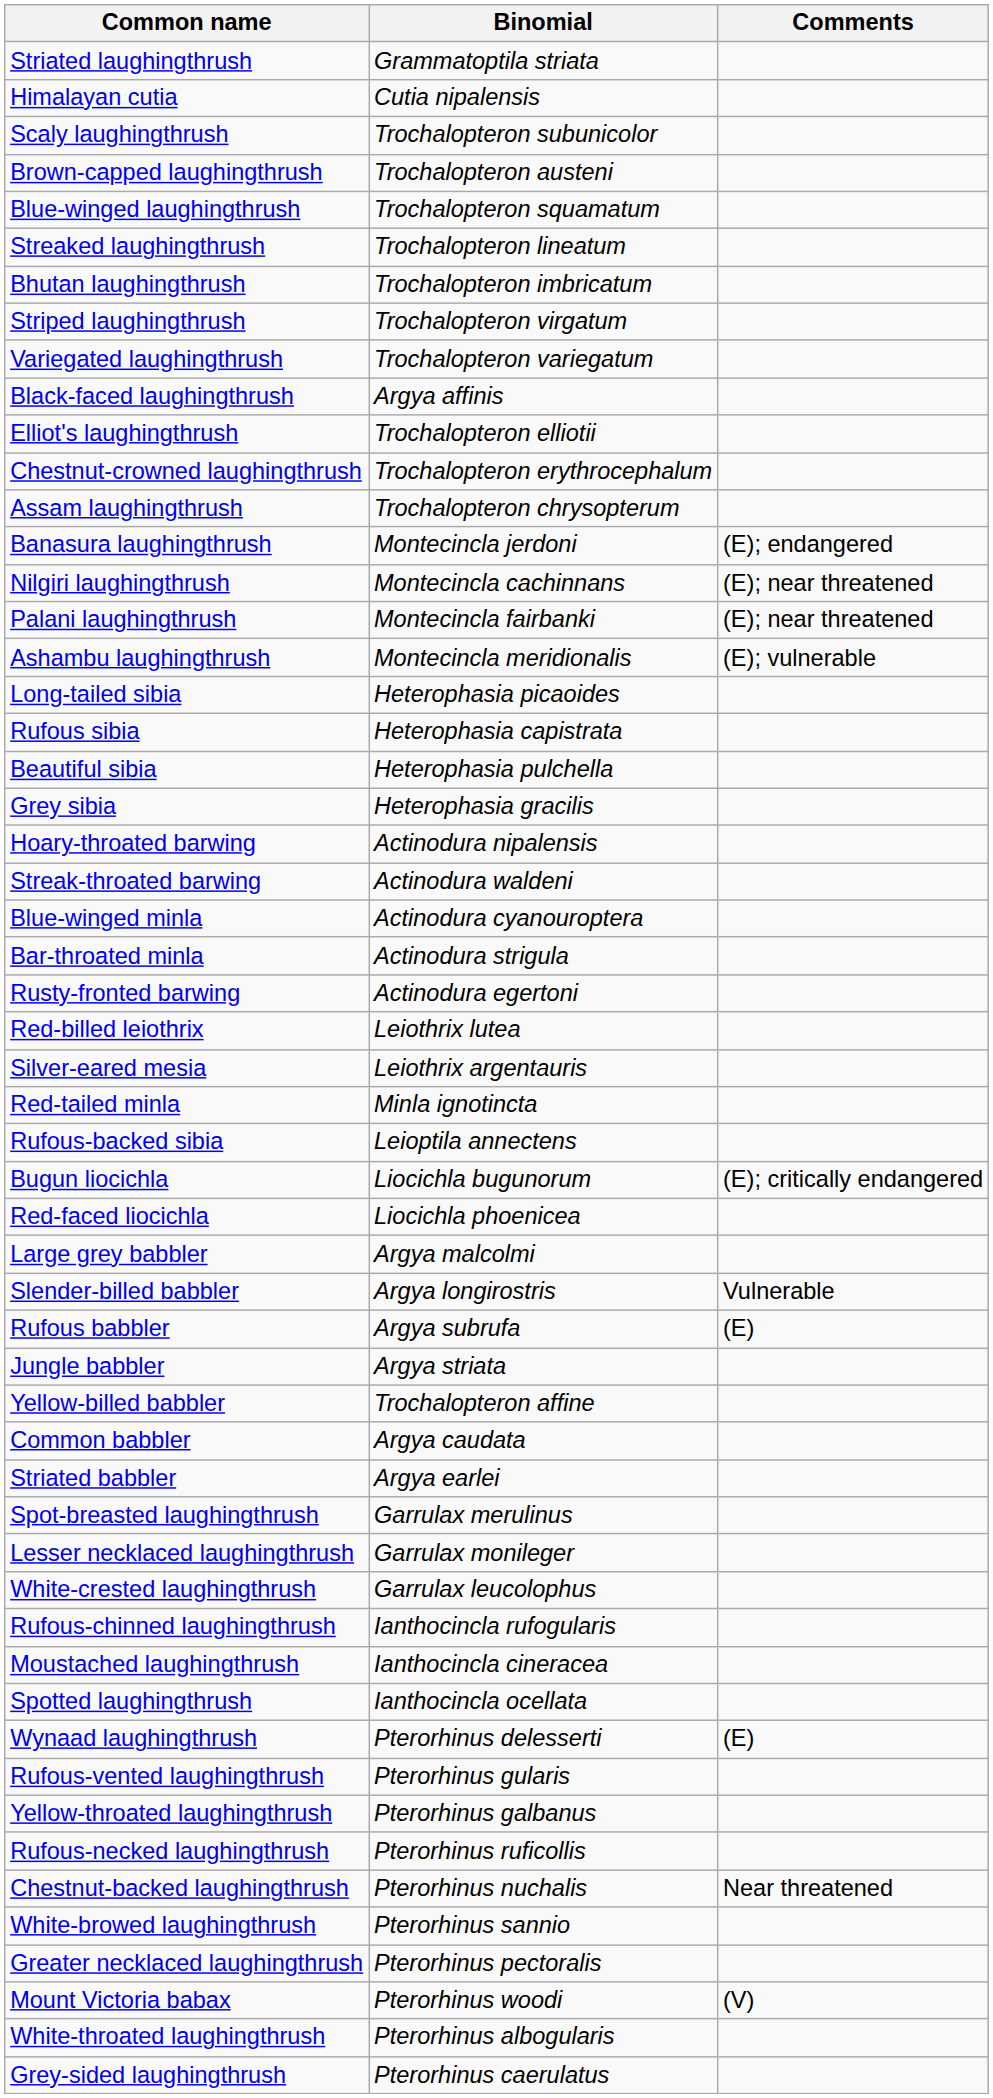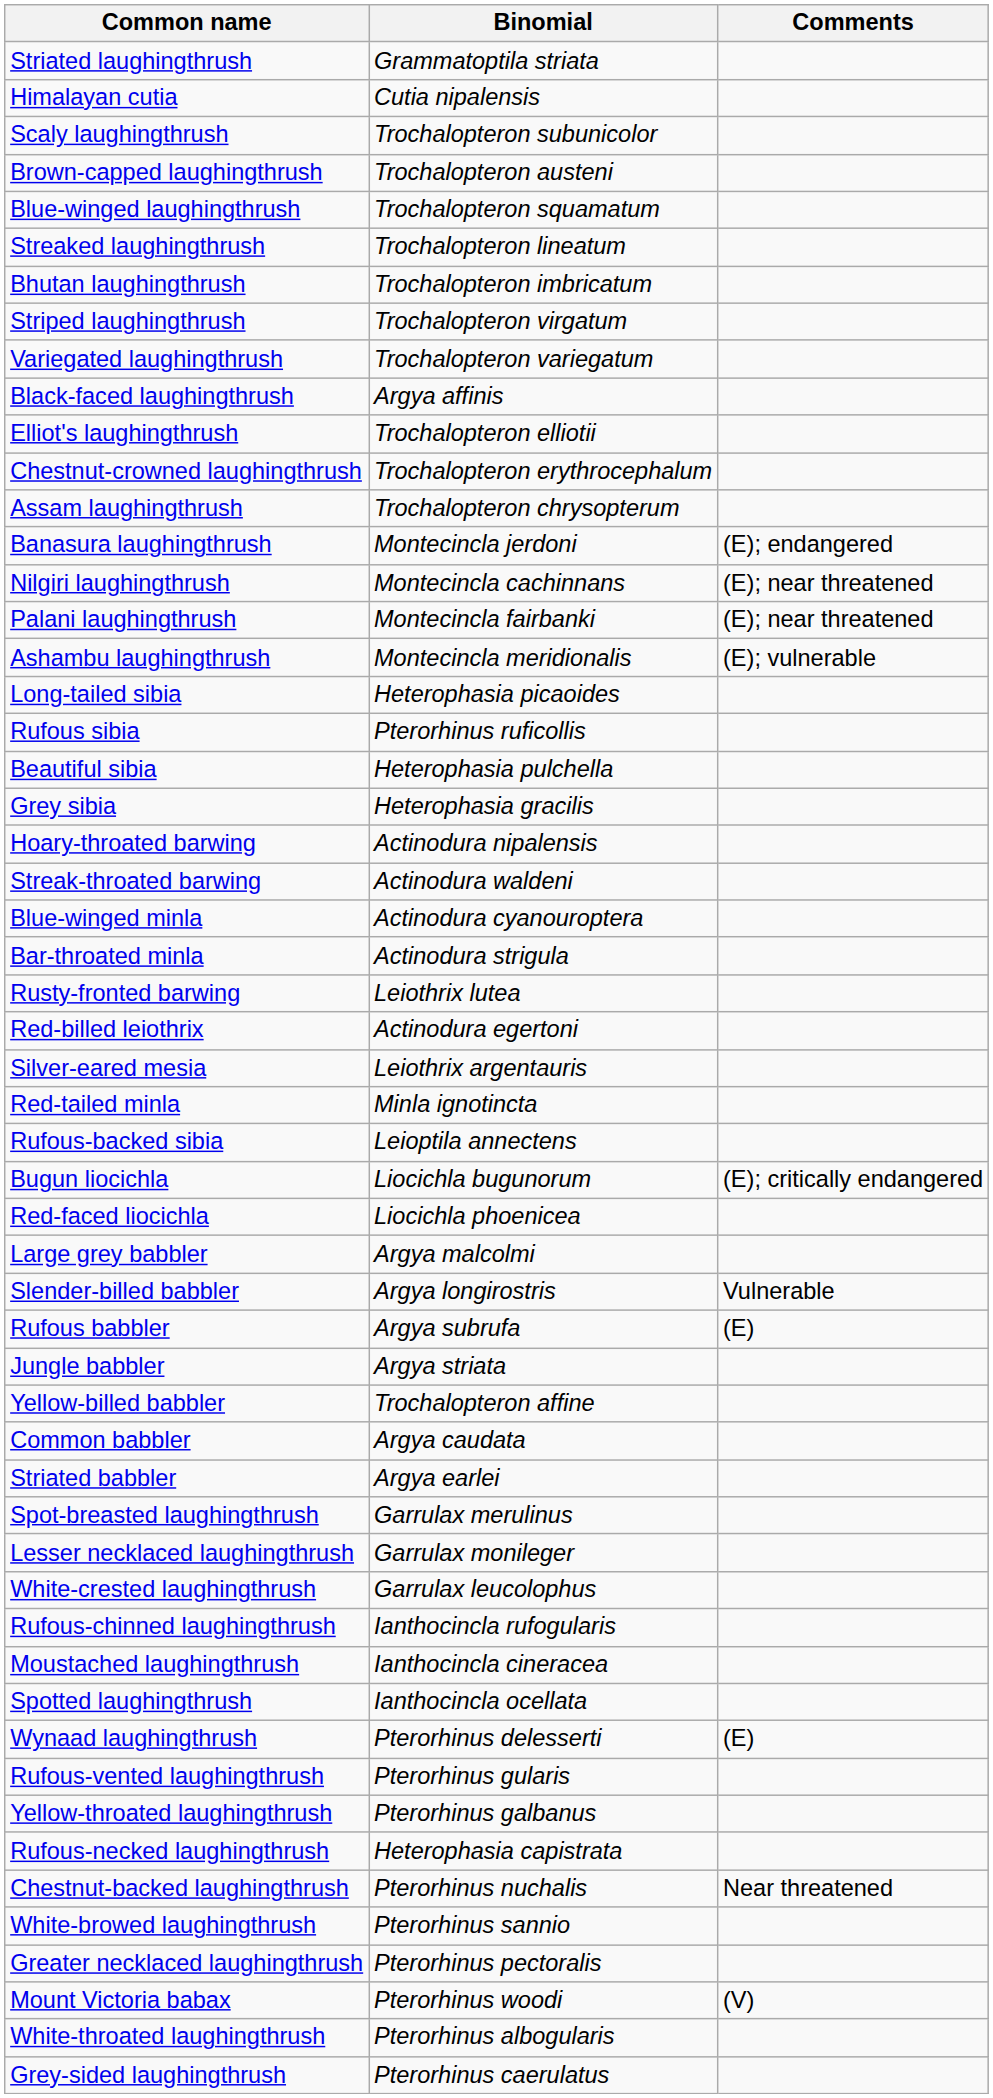Rufous sibia | Binomial: Heterophasia capistrata -> Pterorhinus ruficollis
Rusty-fronted barwing | Binomial: Actinodura egertoni -> Leiothrix lutea
Red-billed leiothrix | Binomial: Leiothrix lutea -> Actinodura egertoni
Rufous-necked laughingthrush | Binomial: Pterorhinus ruficollis -> Heterophasia capistrata
